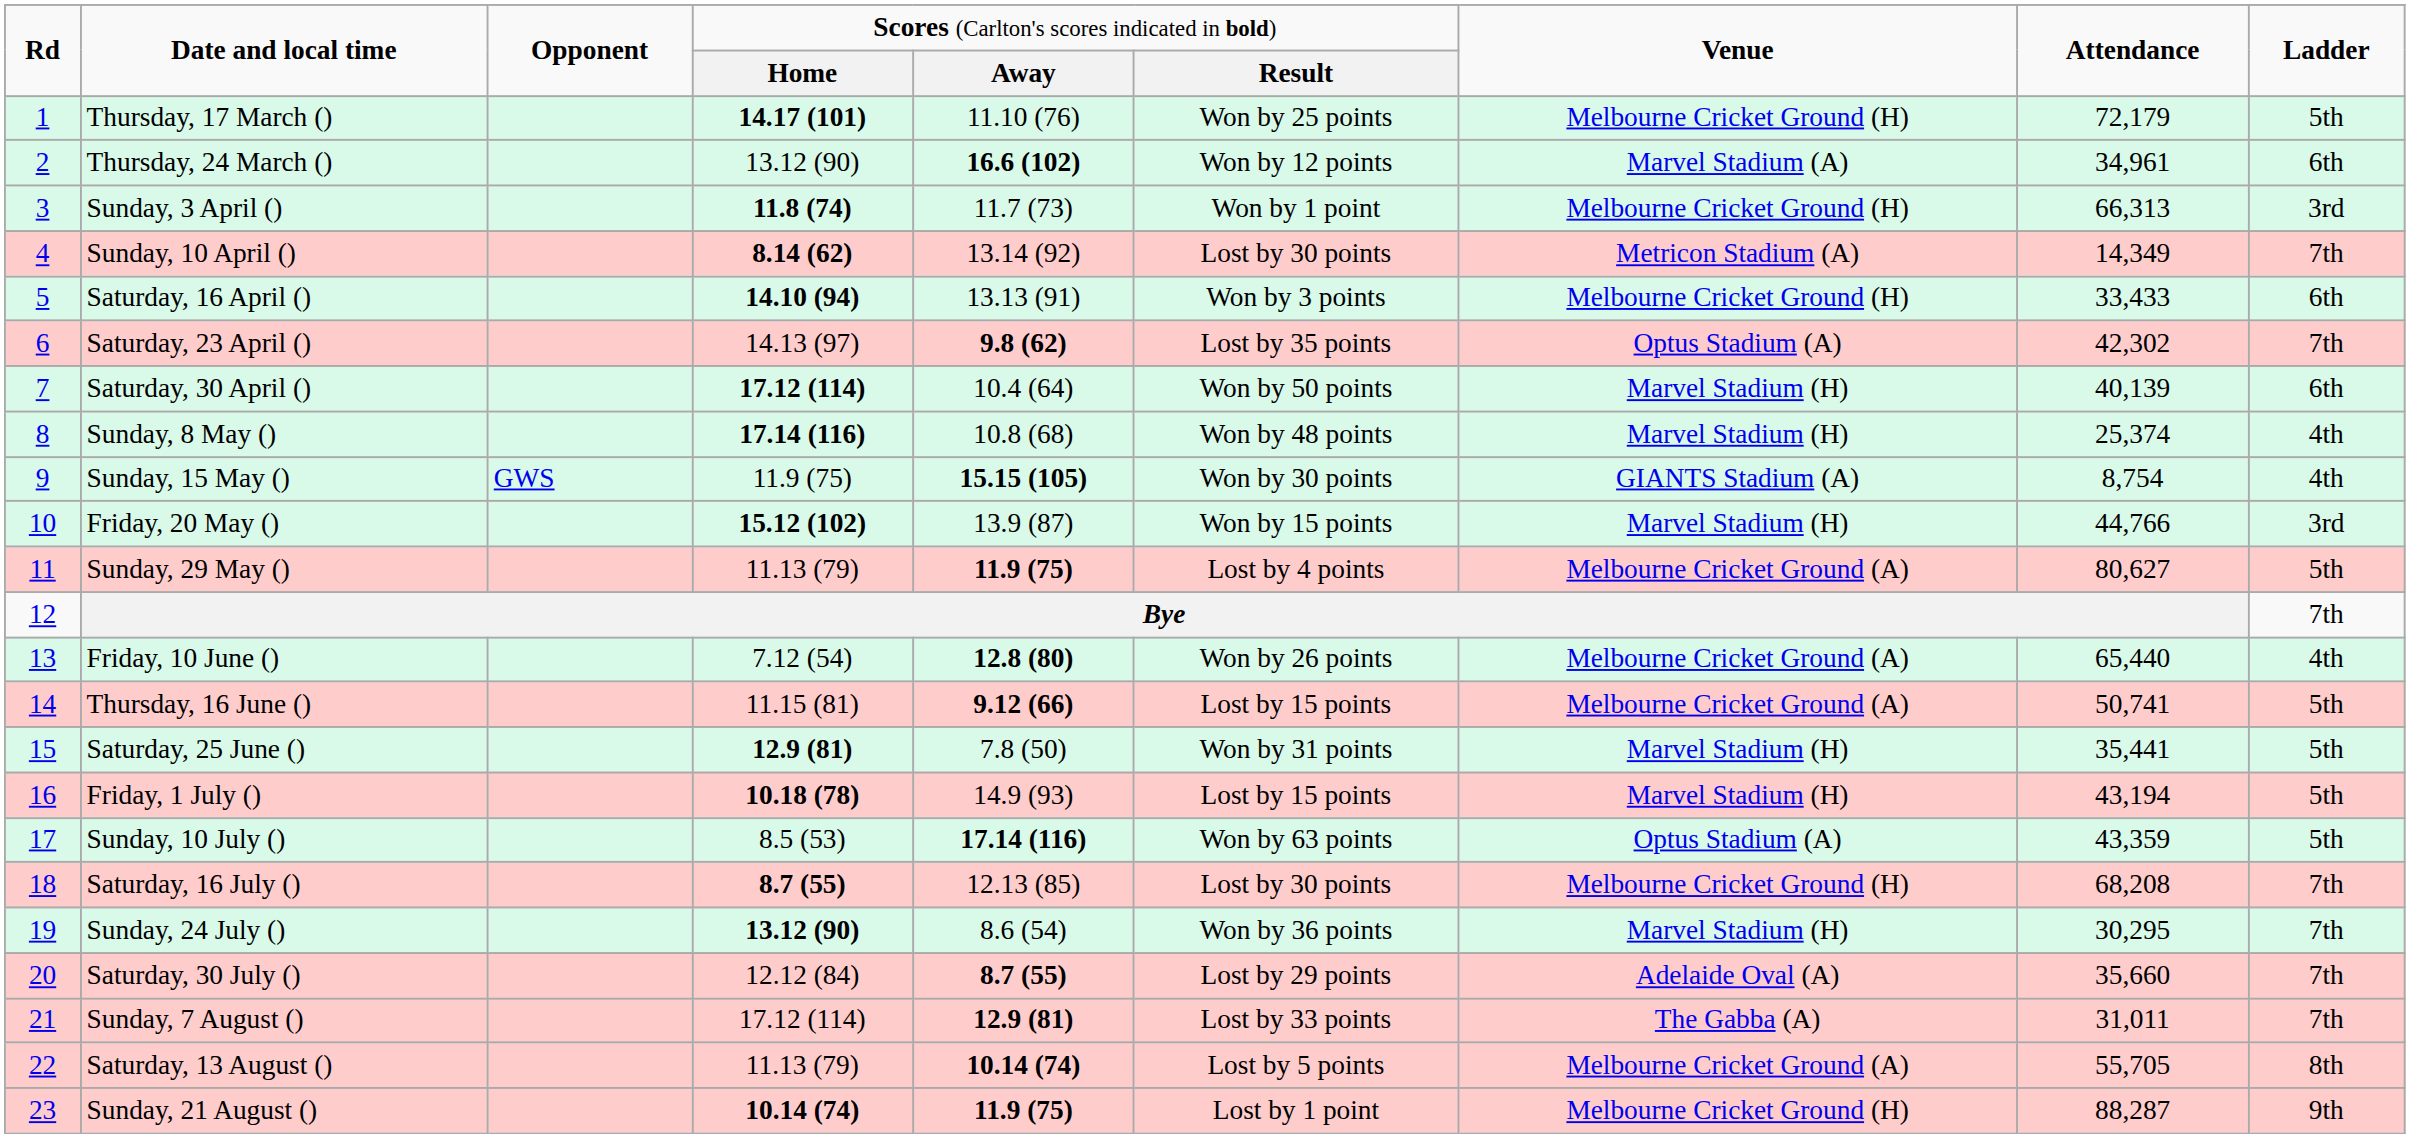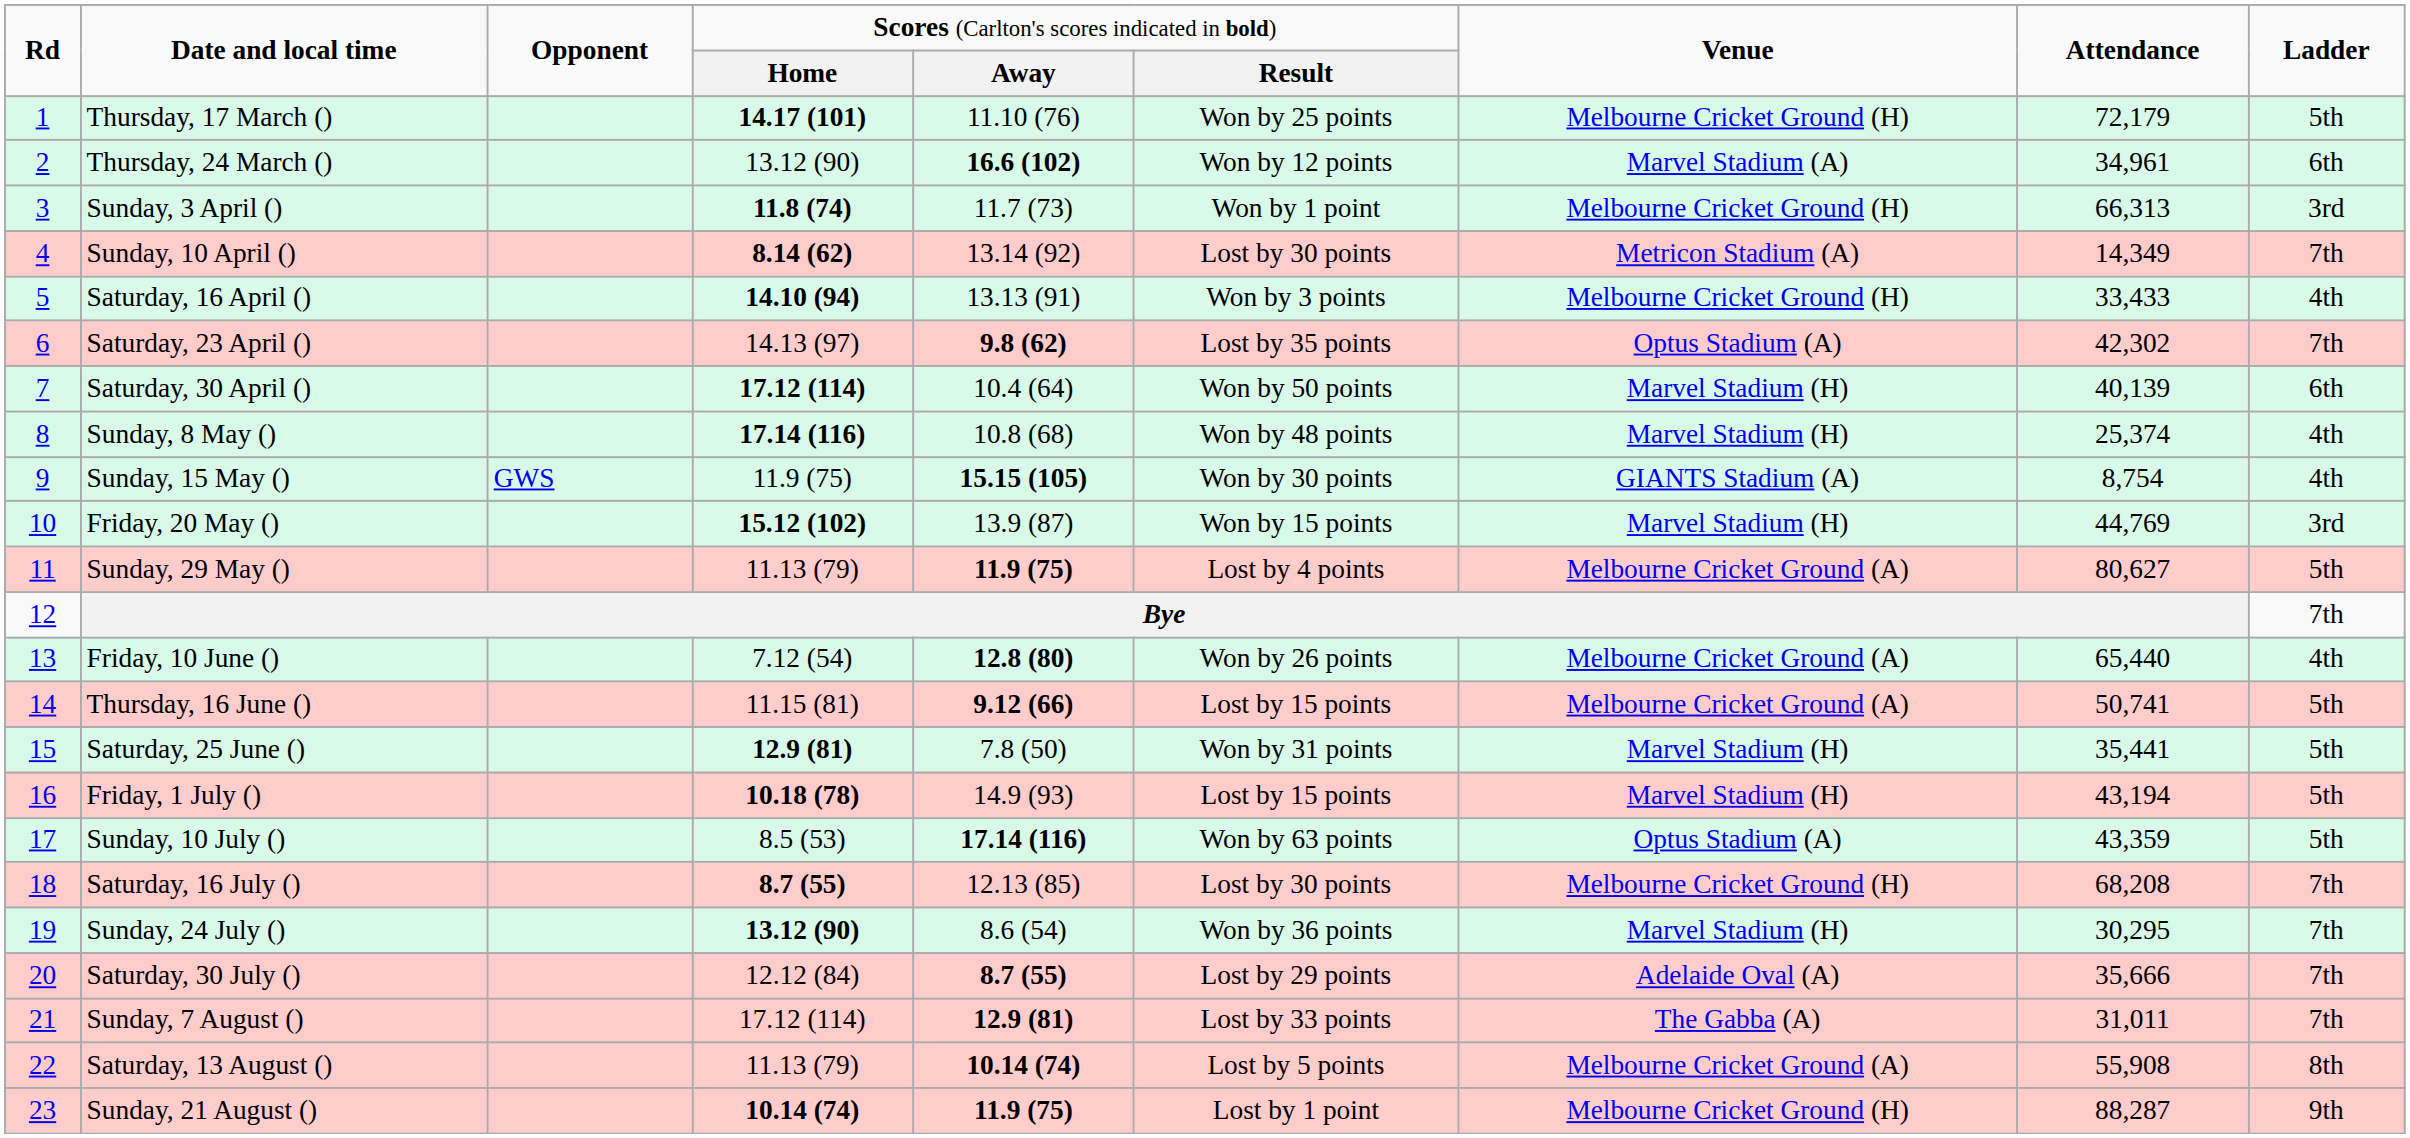Saturday, 16 April () | column 9: 6th -> 4th
Friday, 20 May () | column 8: 44,766 -> 44,769
Saturday, 30 July () | column 8: 35,660 -> 35,666
Saturday, 13 August () | column 8: 55,705 -> 55,908
